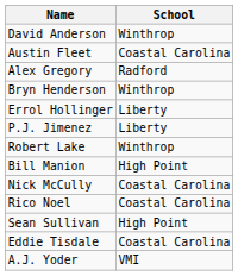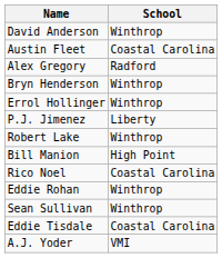Errol Hollinger | School: Liberty -> Winthrop
- row: Nick McCully | Coastal Carolina
+ row: Eddie Rohan | Winthrop
Sean Sullivan | School: High Point -> Winthrop
